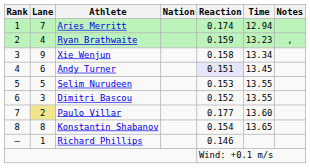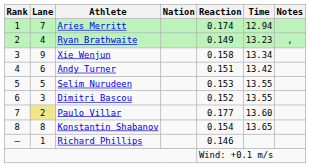Ryan Brathwaite | Reaction: 0.159 -> 0.149
Andy Turner | Reaction: lavender background -> no background
Andy Turner | Time: 13.45 -> 13.42
